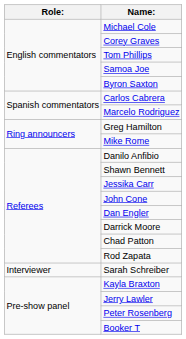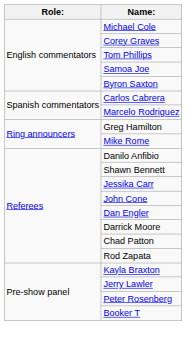- row: Interviewer | Sarah Schreiber
